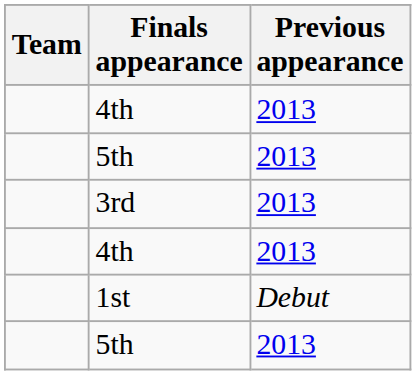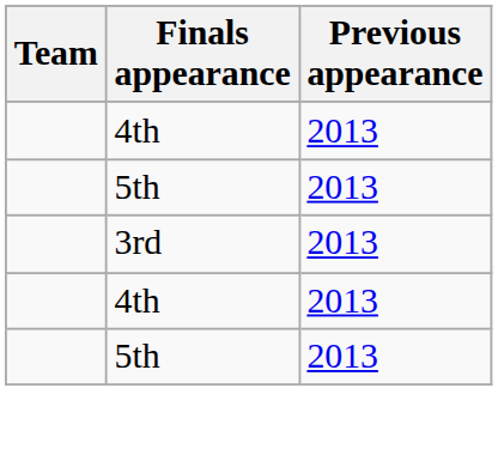- row: 1st | Debut
